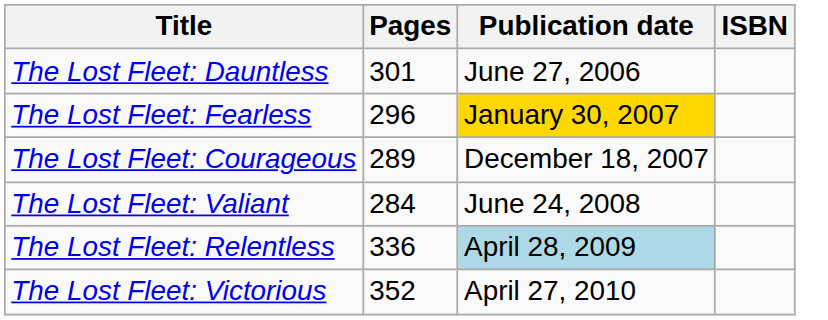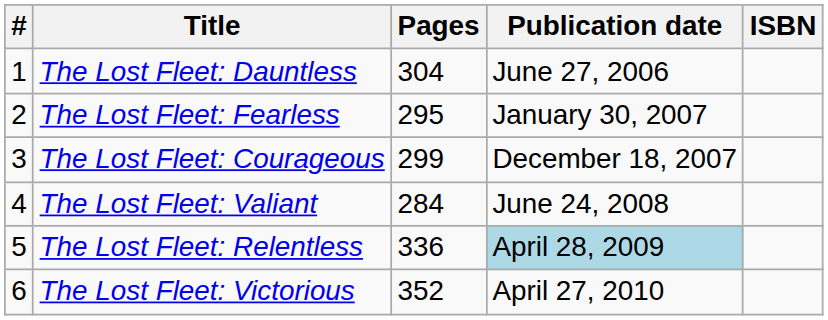+ column: # | 1 | 2 | 3 | 4 | 5 | 6
The Lost Fleet: Dauntless | Pages: 301 -> 304
The Lost Fleet: Fearless | Pages: 296 -> 295
The Lost Fleet: Fearless | Publication date: gold background -> no background
The Lost Fleet: Courageous | Pages: 289 -> 299
